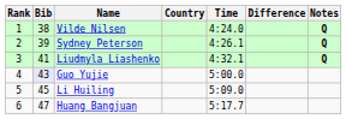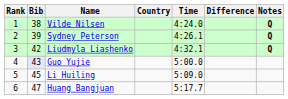Liudmyla Liashenko | Bib: 41 -> 42
